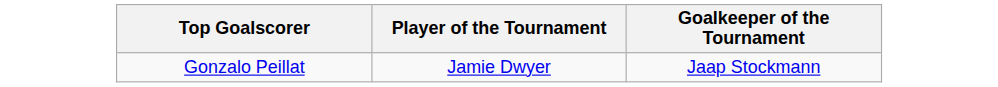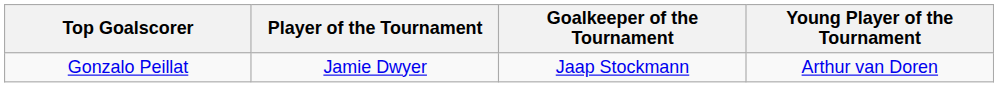+ column: Young Player of the Tournament | Arthur van Doren
